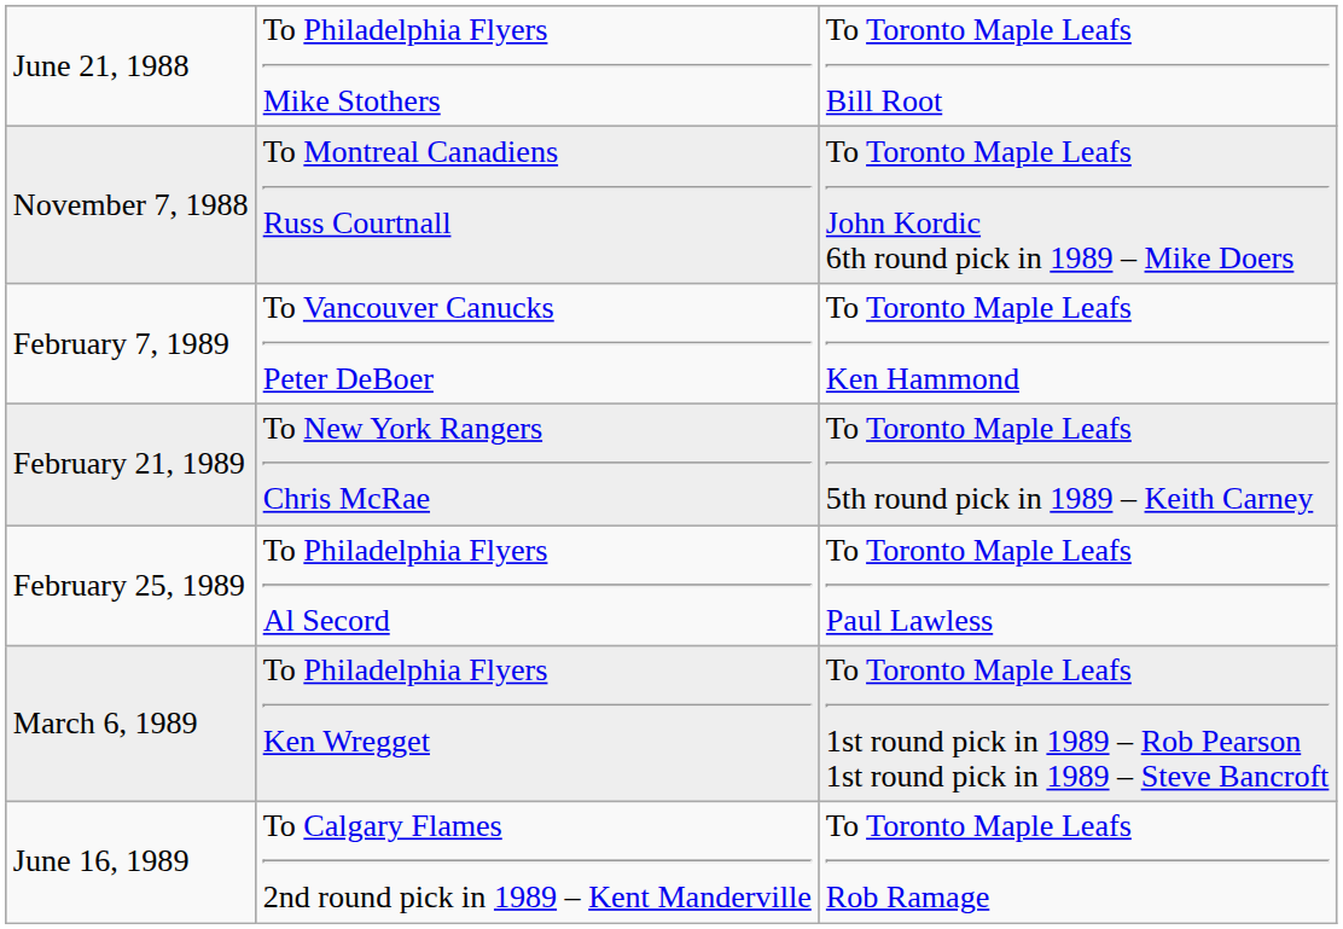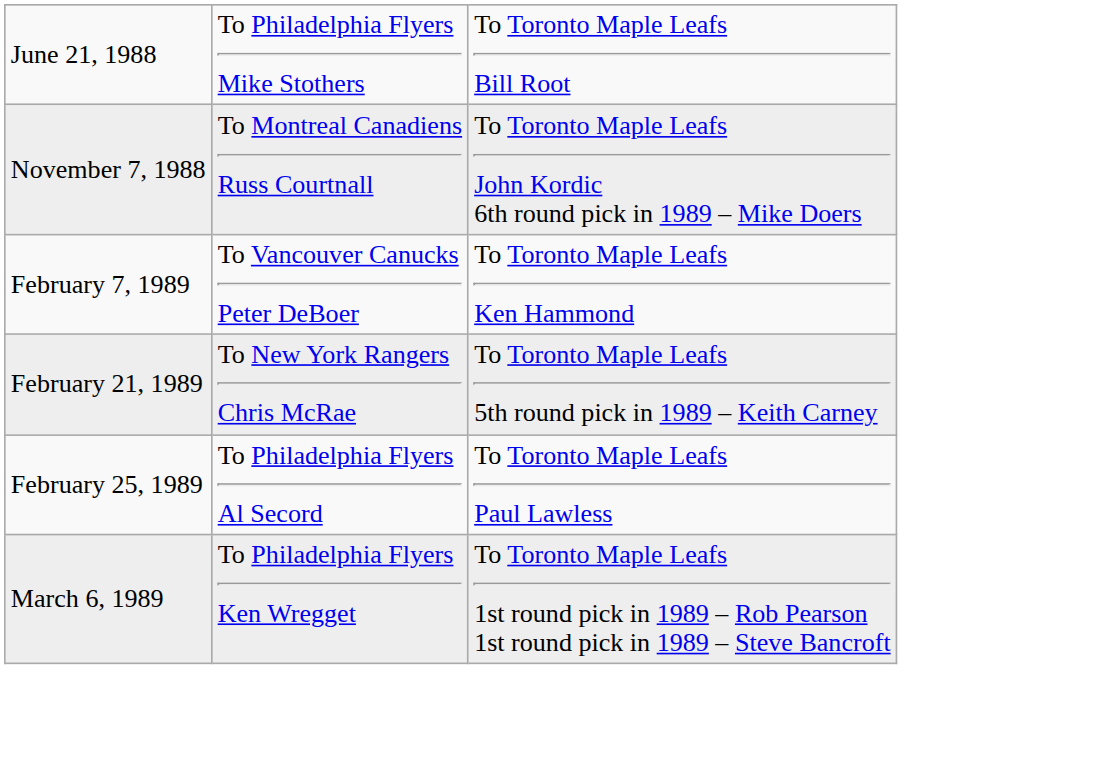- row: June 16, 1989 | To Calgary Flames 2nd round pick in 1989 – Kent Manderville | To Toronto Maple Leafs Rob Ramage
